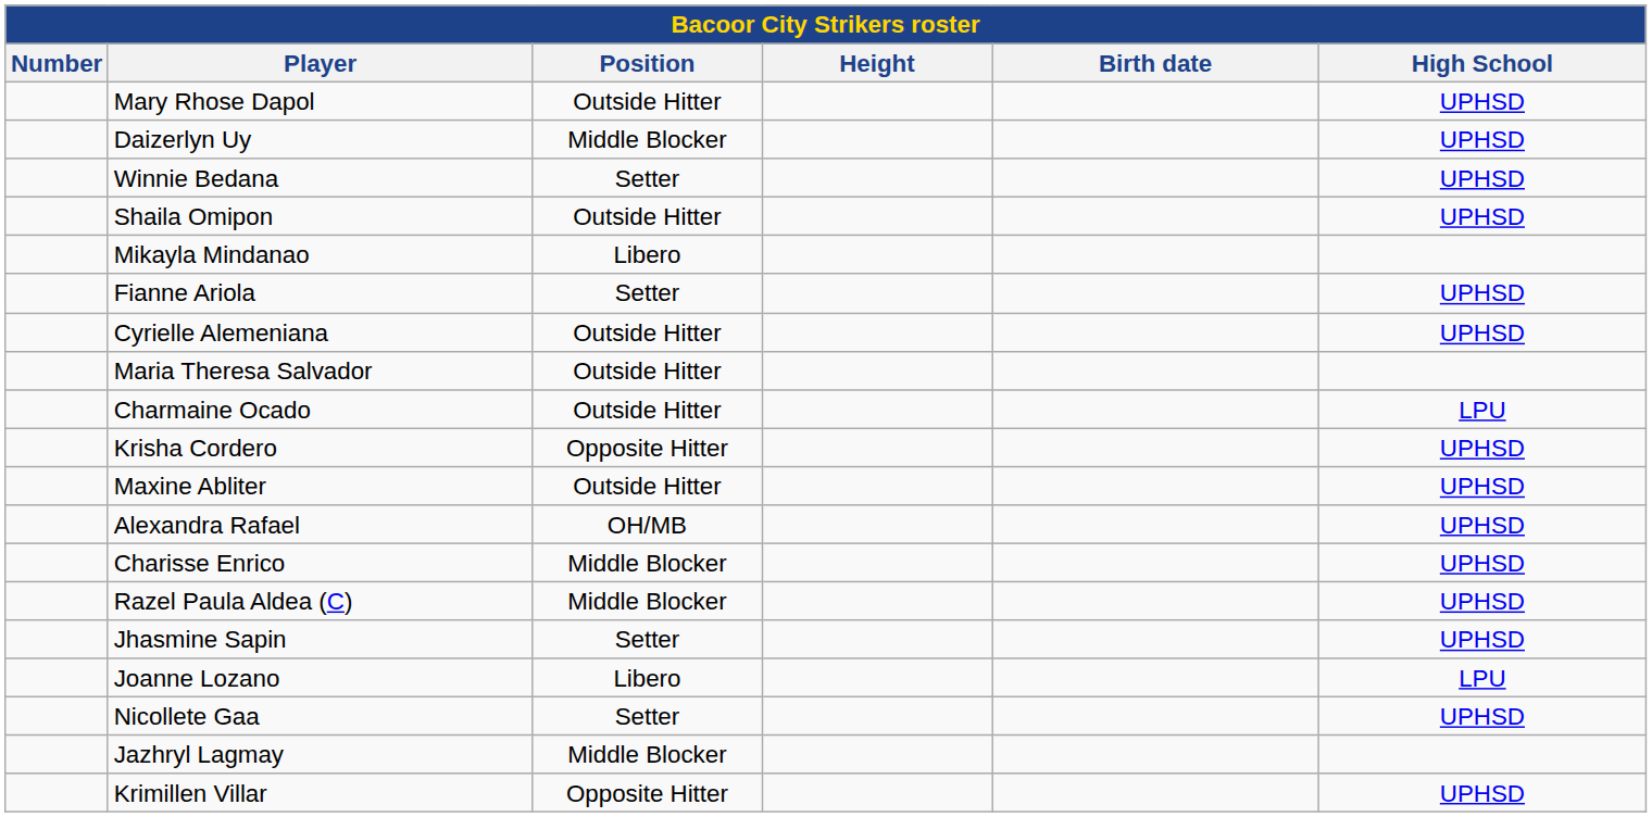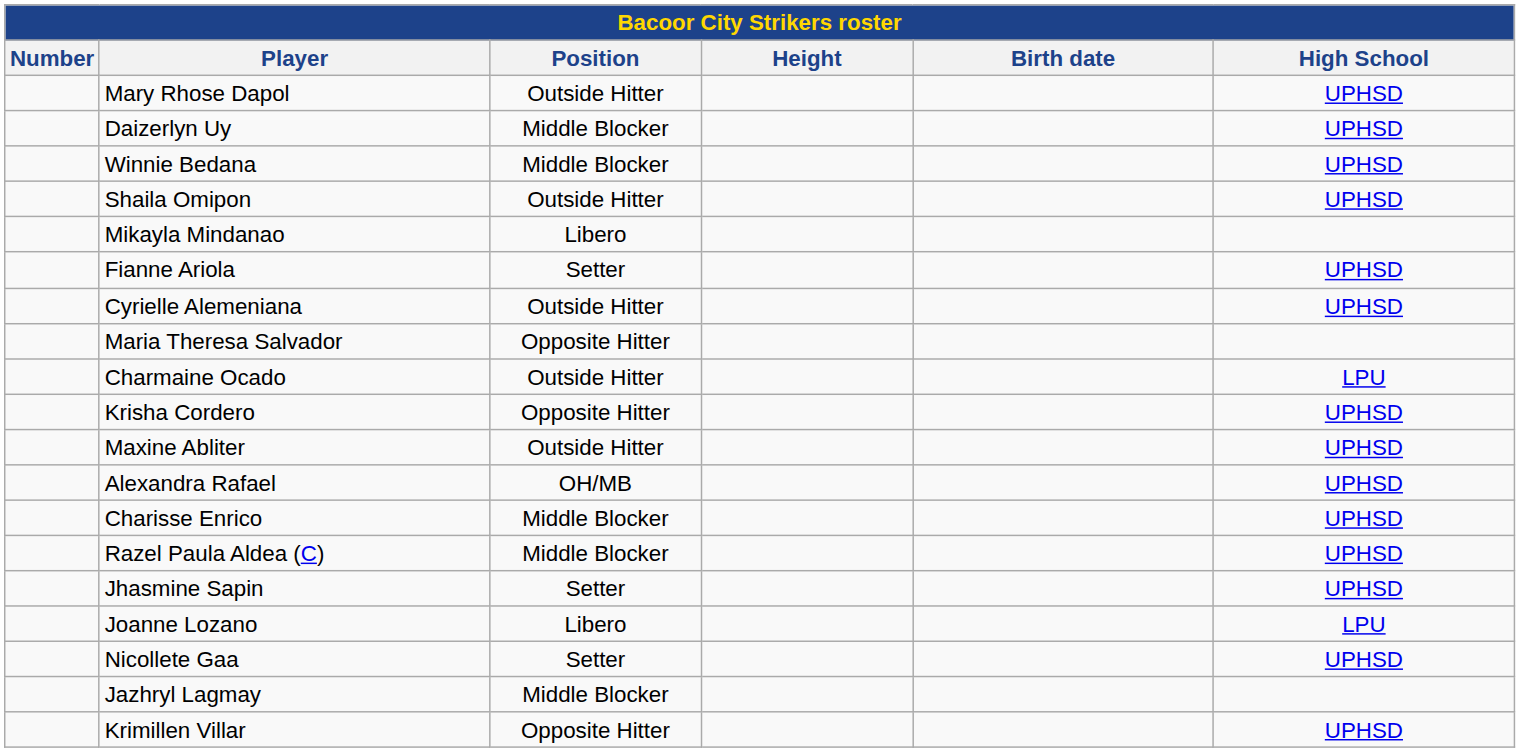Winnie Bedana | Position: Setter -> Middle Blocker
Maria Theresa Salvador | Position: Outside Hitter -> Opposite Hitter
